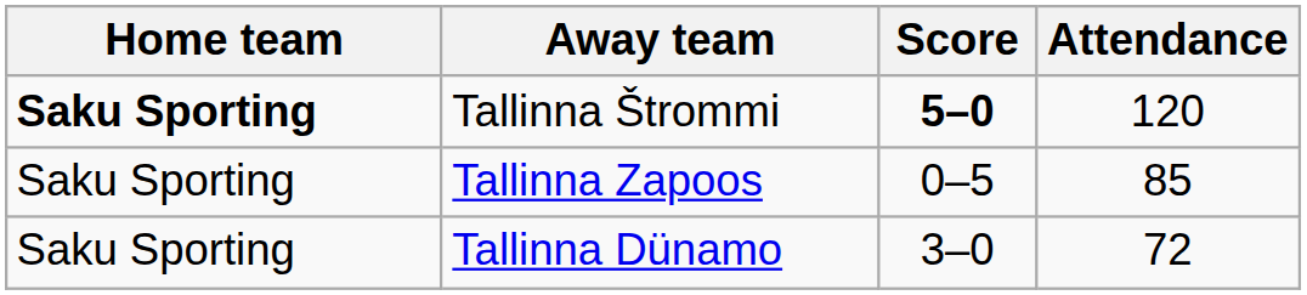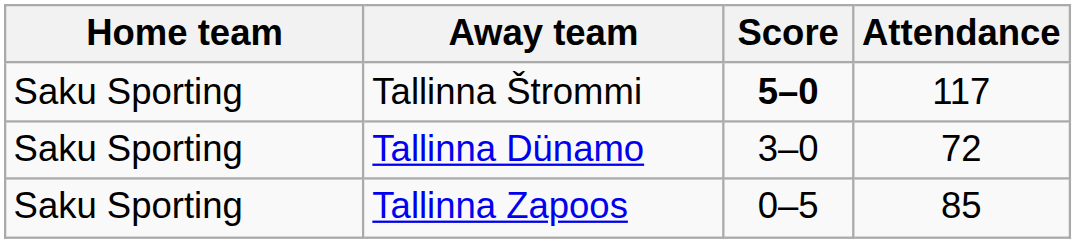Tallinna Štrommi | Home team: bold -> normal
Tallinna Štrommi | Attendance: 120 -> 117
rows swapped: Tallinna Zapoos <-> Tallinna Dünamo
